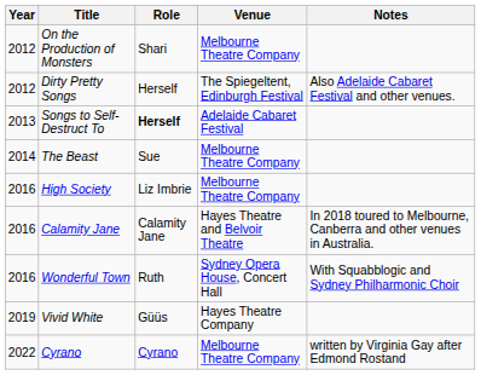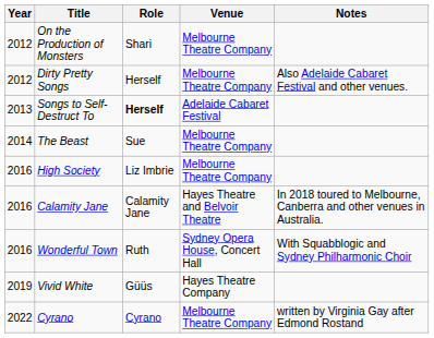Dirty Pretty Songs | Venue: The Spiegeltent, Edinburgh Festival -> Melbourne Theatre Company
